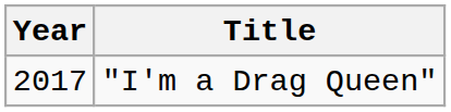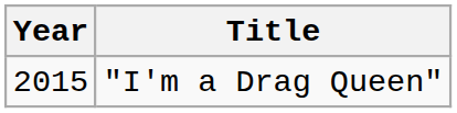"I'm a Drag Queen" | Year: 2017 -> 2015
